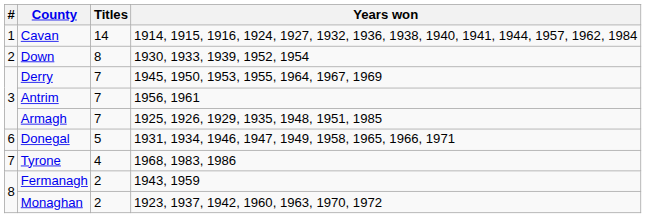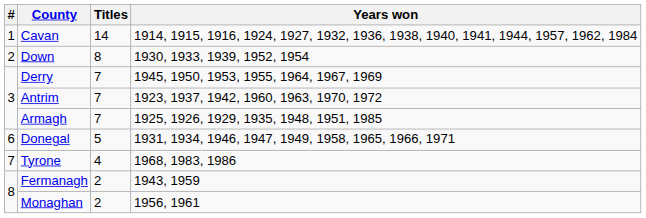Antrim | Years won: 1956, 1961 -> 1923, 1937, 1942, 1960, 1963, 1970, 1972
Monaghan | Years won: 1923, 1937, 1942, 1960, 1963, 1970, 1972 -> 1956, 1961
